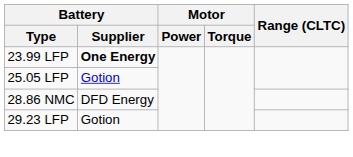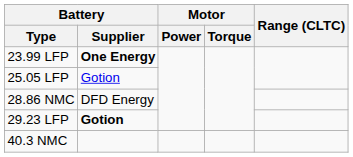29.23 LFP | Battery / Supplier: normal -> bold
+ row: 40.3 NMC
